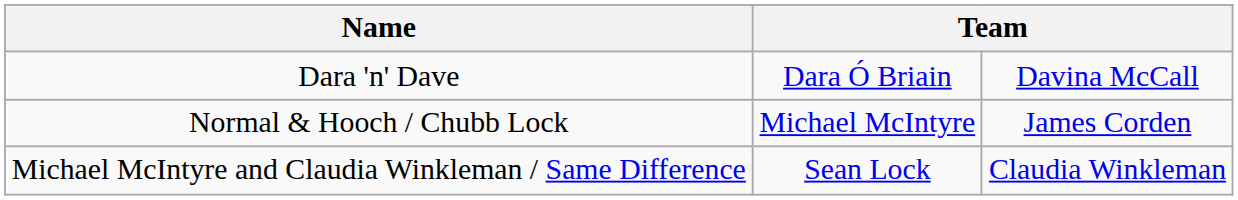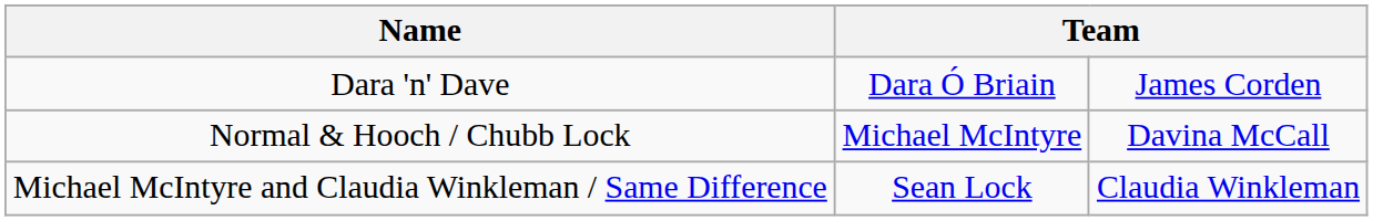Dara 'n' Dave | column 3: Davina McCall -> James Corden
Normal & Hooch / Chubb Lock | column 3: James Corden -> Davina McCall
